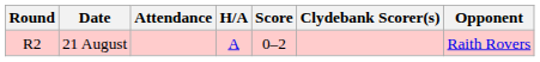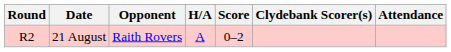columns swapped: Opponent <-> Attendance
